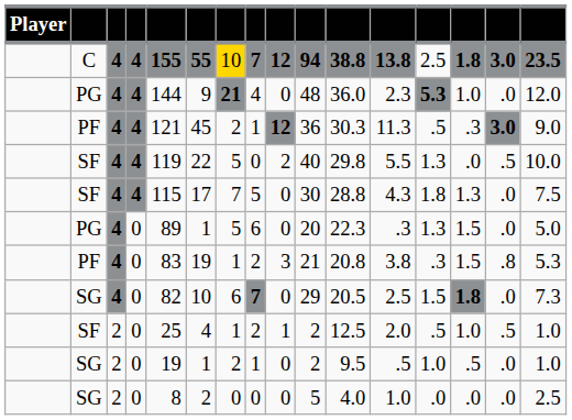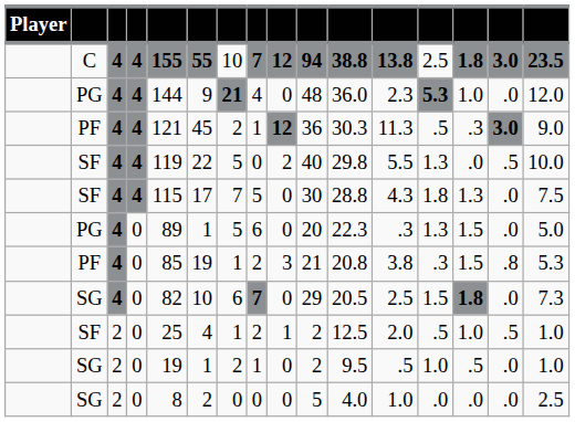C | column 7: gold background -> no background
PF / 0 | column 5: 83 -> 85
